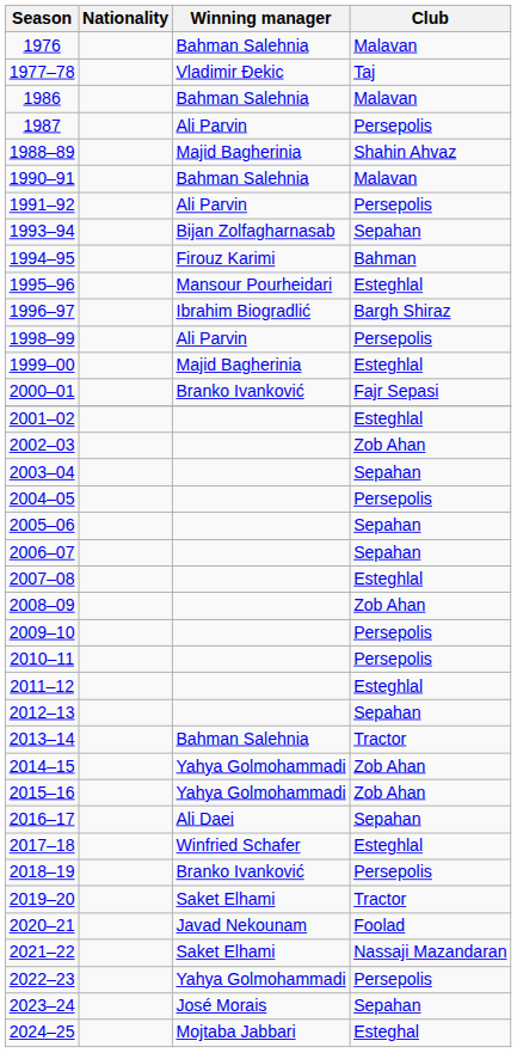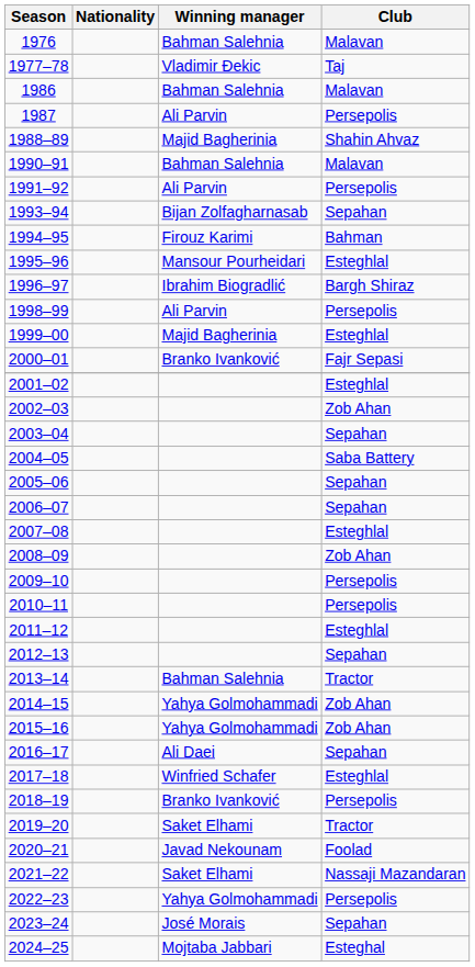2004–05 | Club: Persepolis -> Saba Battery
